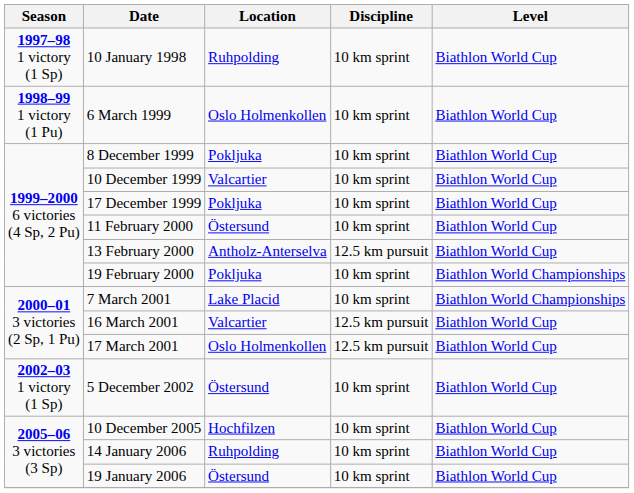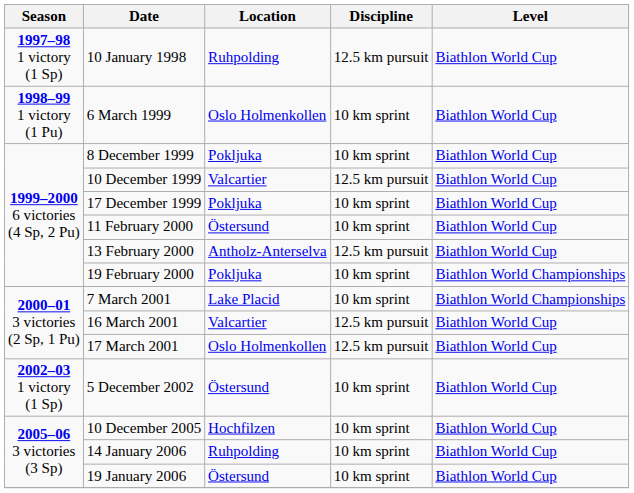10 January 1998 | Discipline: 10 km sprint -> 12.5 km pursuit
10 December 1999 | Discipline: 10 km sprint -> 12.5 km pursuit
